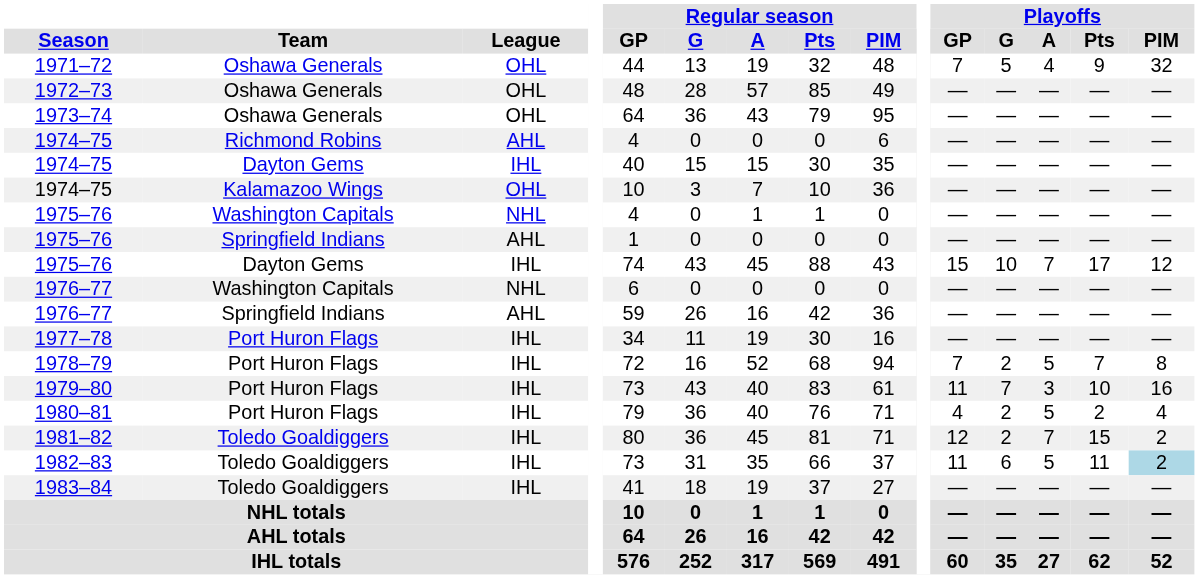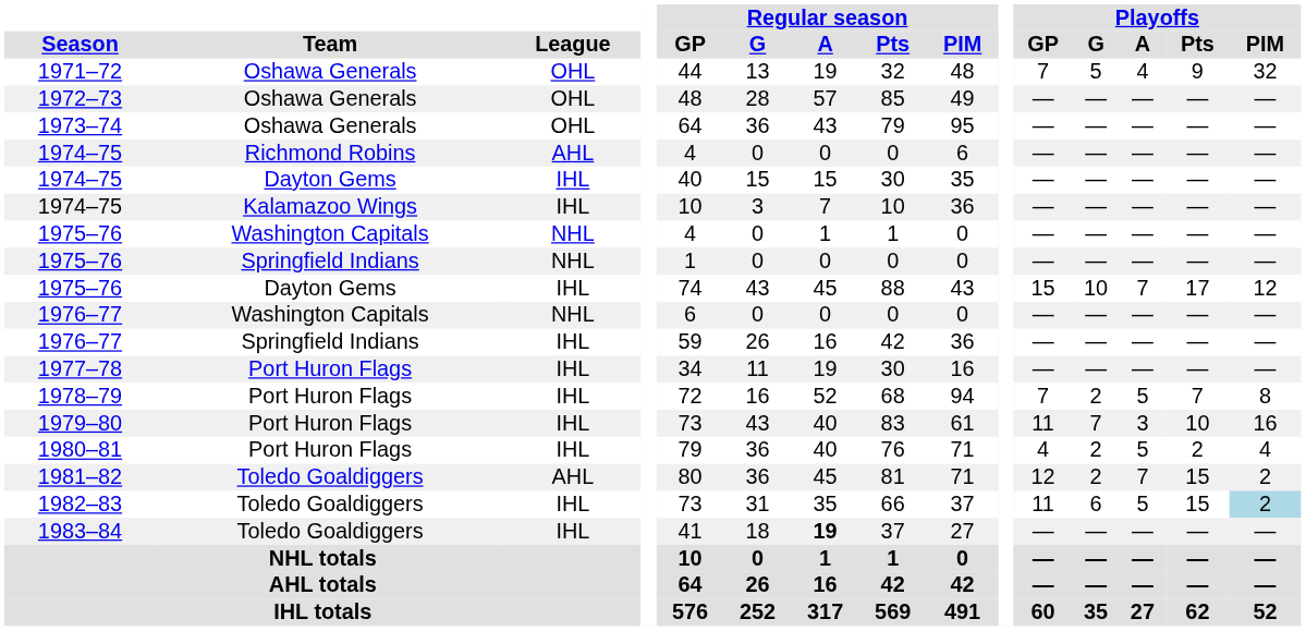1974–75 / Kalamazoo Wings | League: OHL -> IHL
1975–76 / Springfield Indians | League: AHL -> NHL
1976–77 / Springfield Indians | League: AHL -> IHL
1981–82 | League: IHL -> AHL
1982–83 | Playoffs / Pts: 11 -> 15
1983–84 | Regular season / A: normal -> bold
